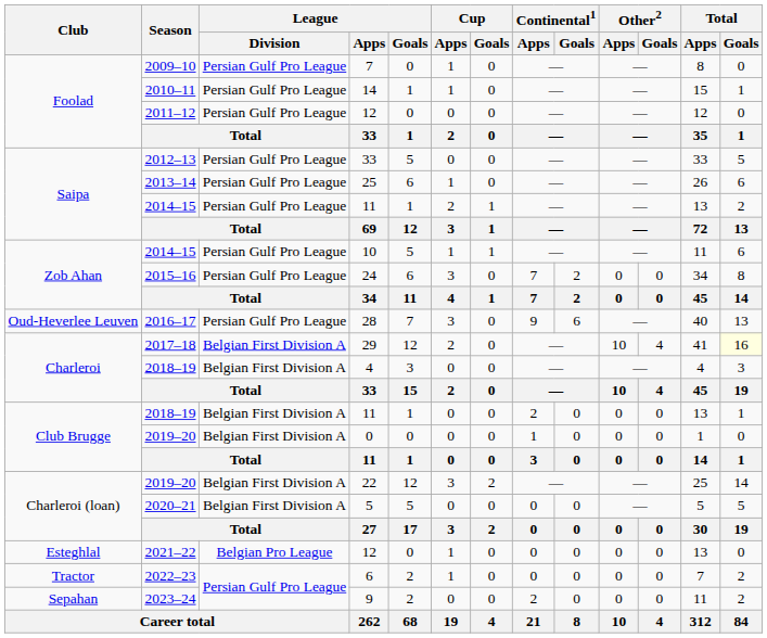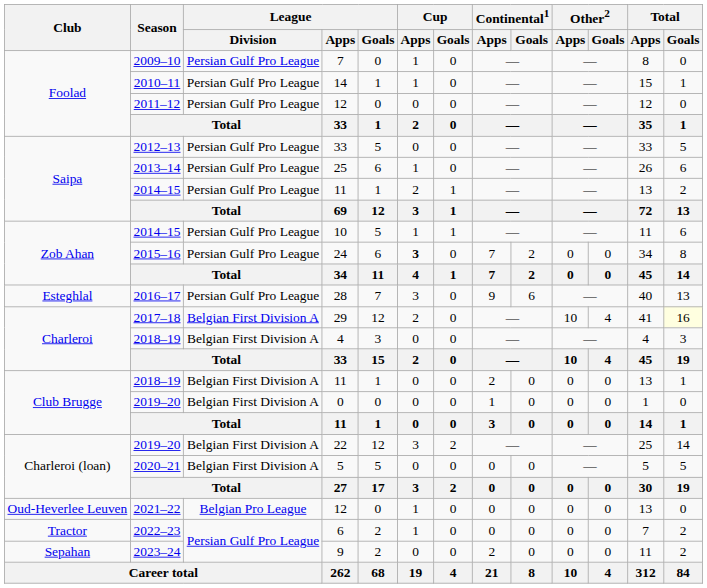24 | Cup / Apps: normal -> bold
28 | Club: Oud-Heverlee Leuven -> Esteghlal
2021–22 / 12 | Club: Esteghlal -> Oud-Heverlee Leuven
